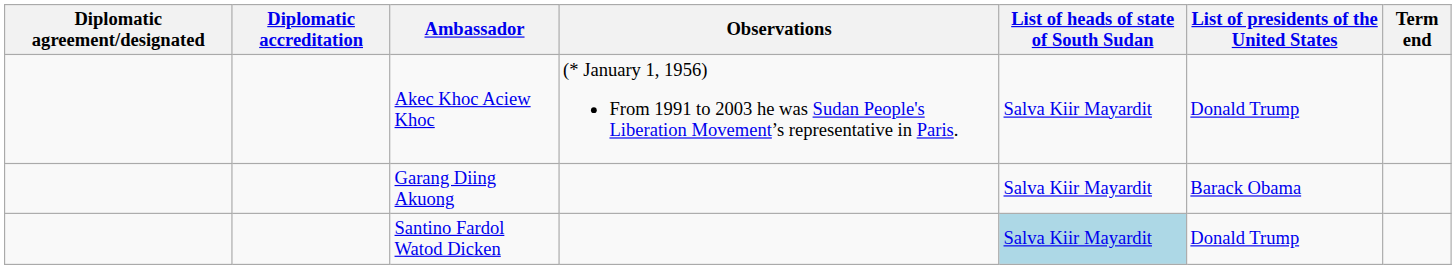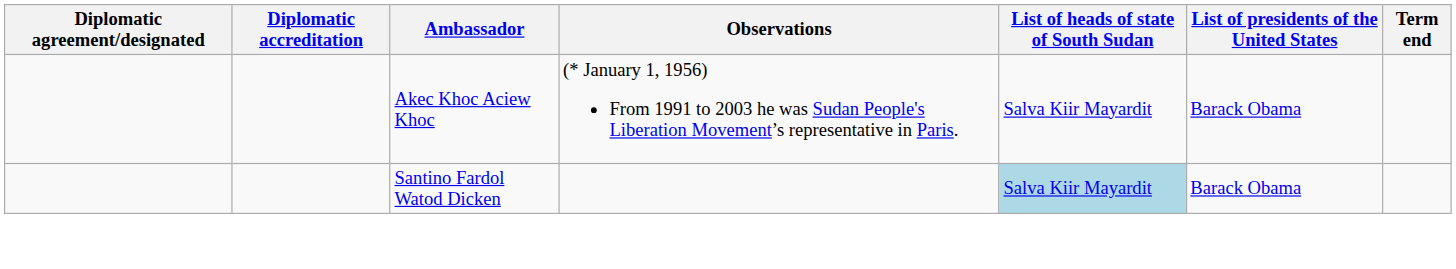Akec Khoc Aciew Khoc | List of presidents of the United States: Donald Trump -> Barack Obama
- row: Garang Diing Akuong | Salva Kiir Mayardit | Barack Obama
Santino Fardol Watod Dicken | List of presidents of the United States: Donald Trump -> Barack Obama
